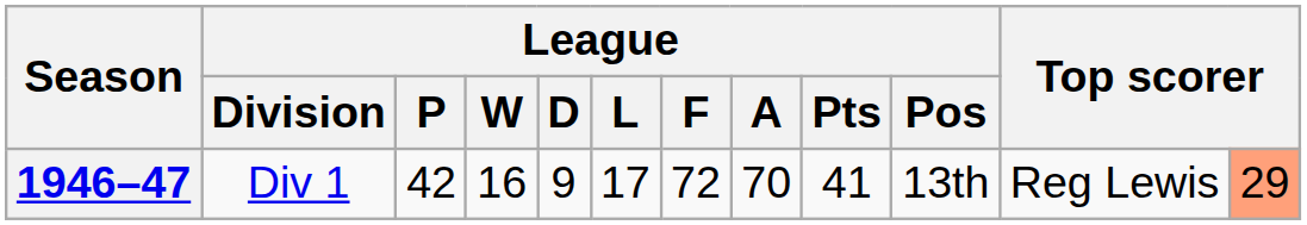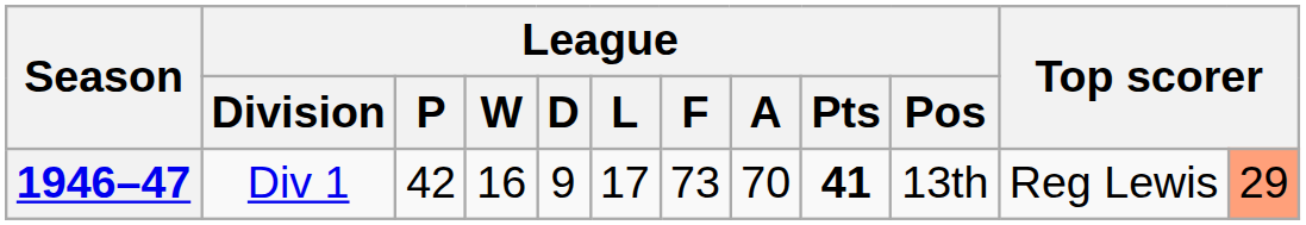1946–47 | League / F: 72 -> 73
1946–47 | League / Pts: normal -> bold
